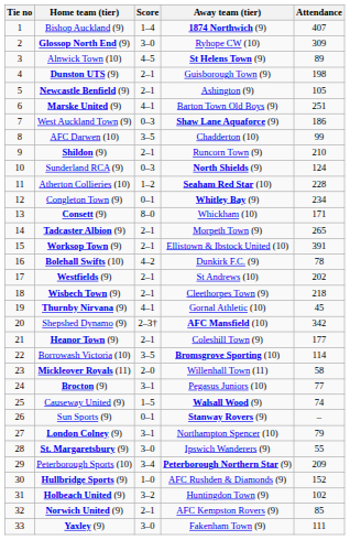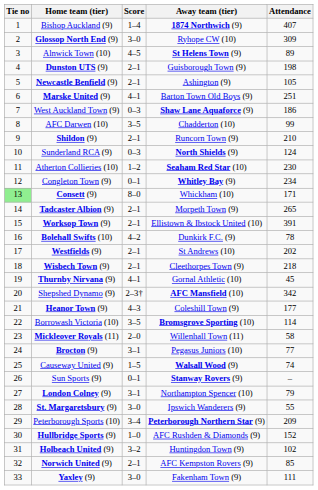Atherton Collieries (10) | Attendance: 228 -> 230
Consett (9) | Tie no: no background -> lightgreen background
Heanor Town (9) | Score: 2–1 -> 4–3
